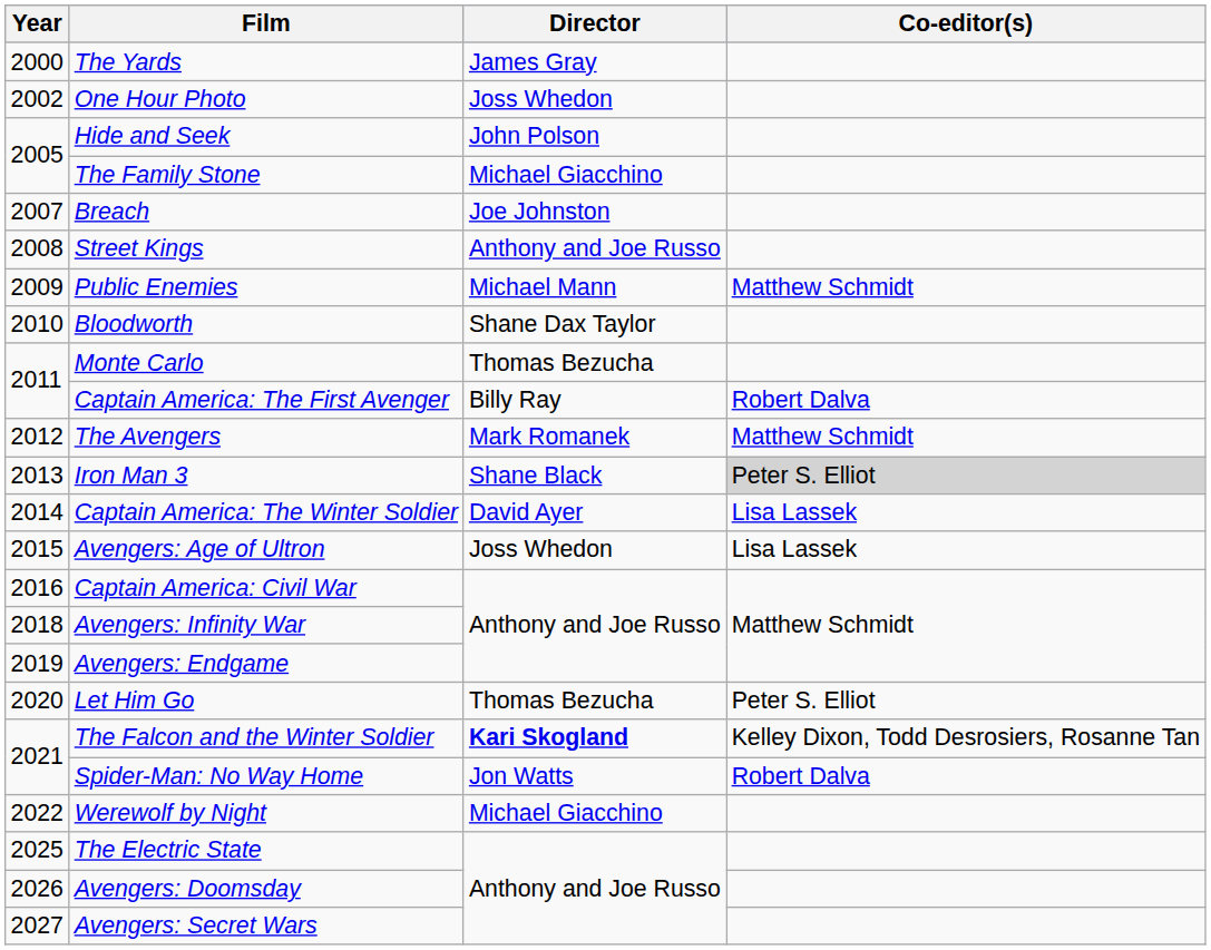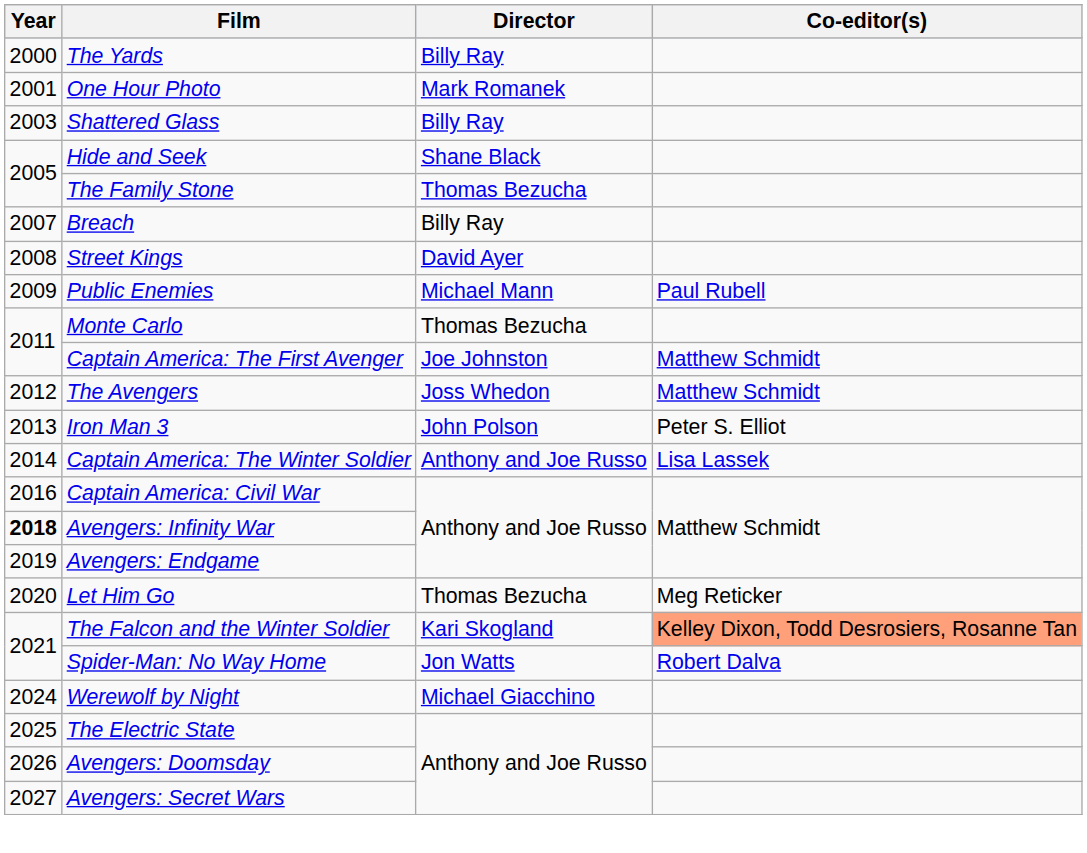The Yards | Director: James Gray -> Billy Ray
One Hour Photo | Year: 2002 -> 2001
One Hour Photo | Director: Joss Whedon -> Mark Romanek
+ row: 2003 | Shattered Glass | Billy Ray
Hide and Seek | Director: John Polson -> Shane Black
The Family Stone | Director: Michael Giacchino -> Thomas Bezucha
Breach | Director: Joe Johnston -> Billy Ray
Street Kings | Director: Anthony and Joe Russo -> David Ayer
Public Enemies | Co-editor(s): Matthew Schmidt -> Paul Rubell
- row: 2010 | Bloodworth | Shane Dax Taylor
Captain America: The First Avenger | Director: Billy Ray -> Joe Johnston
Captain America: The First Avenger | Co-editor(s): Robert Dalva -> Matthew Schmidt
The Avengers | Director: Mark Romanek -> Joss Whedon
Iron Man 3 | Director: Shane Black -> John Polson
Iron Man 3 | Co-editor(s): lightgrey background -> no background
Captain America: The Winter Soldier | Director: David Ayer -> Anthony and Joe Russo
- row: 2015 | Avengers: Age of Ultron | Joss Whedon | Lisa Lassek
Avengers: Infinity War | Year: normal -> bold
Let Him Go | Co-editor(s): Peter S. Elliot -> Meg Reticker
The Falcon and the Winter Soldier | Director: bold -> normal
The Falcon and the Winter Soldier | Co-editor(s): no background -> lightsalmon background
Werewolf by Night | Year: 2022 -> 2024
